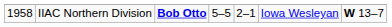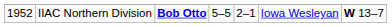IIAC Northern Division | column 1: 1958 -> 1952
